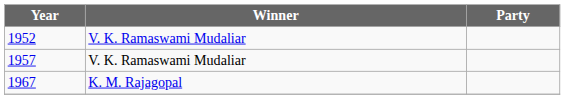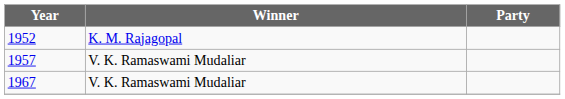1952 | Winner: V. K. Ramaswami Mudaliar -> K. M. Rajagopal
1967 | Winner: K. M. Rajagopal -> V. K. Ramaswami Mudaliar
